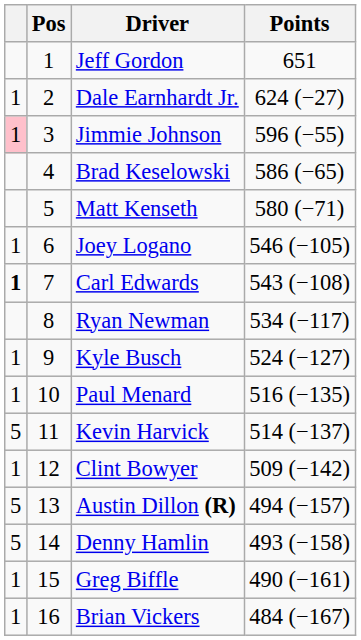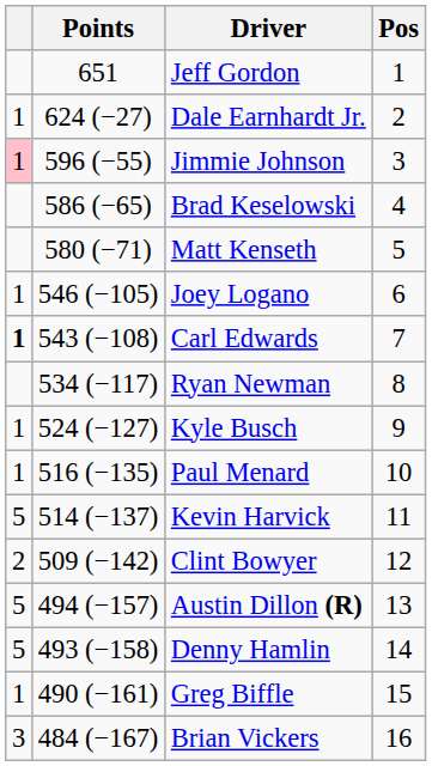columns swapped: Pos <-> Points
Clint Bowyer | column 1: 1 -> 2
Brian Vickers | column 1: 1 -> 3
